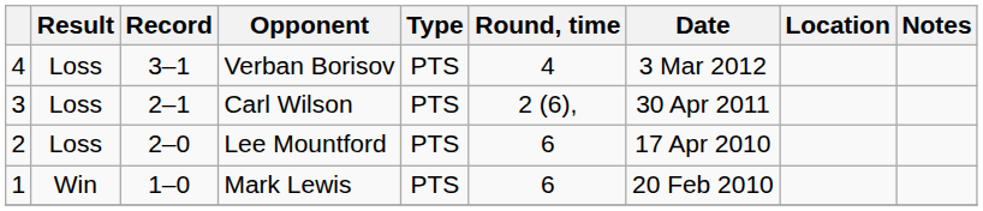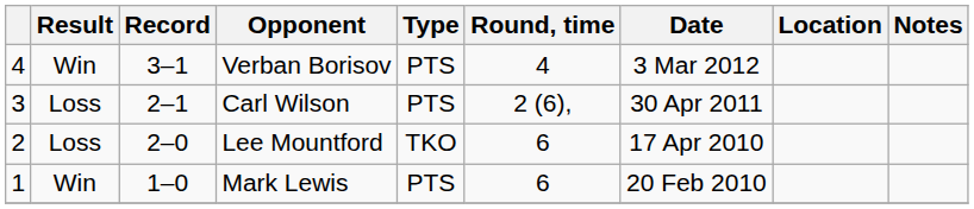Verban Borisov | Result: Loss -> Win
Lee Mountford | Type: PTS -> TKO
